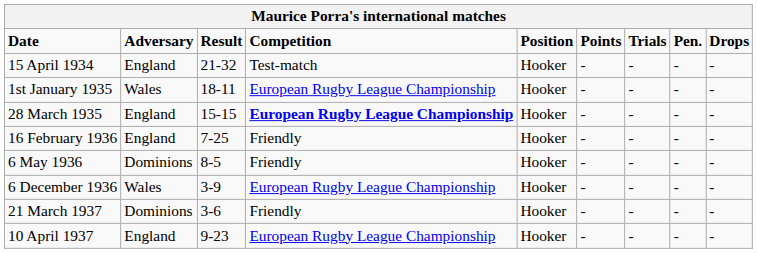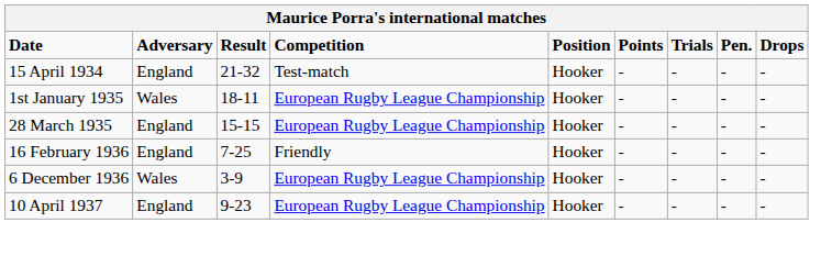28 March 1935 | Competition: bold -> normal
- row: 6 May 1936 | Dominions | 8-5 | Friendly | Hooker | - | - | - | -
- row: 21 March 1937 | Dominions | 3-6 | Friendly | Hooker | - | - | - | -
